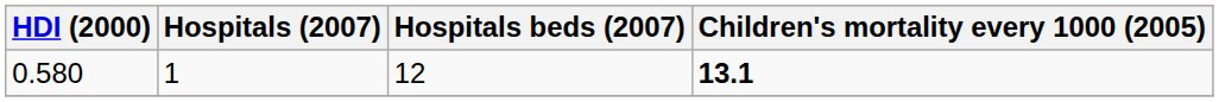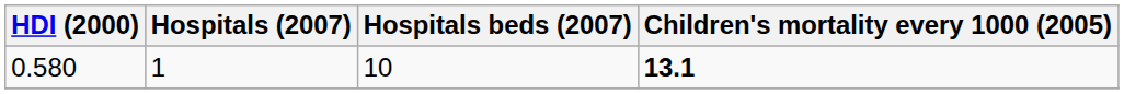0.580 | Hospitals beds (2007): 12 -> 10
